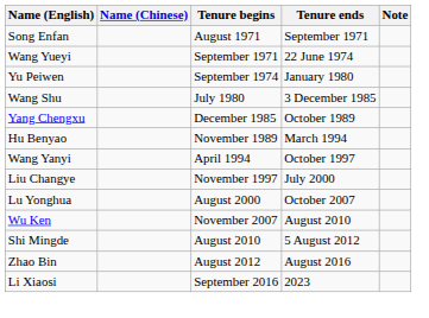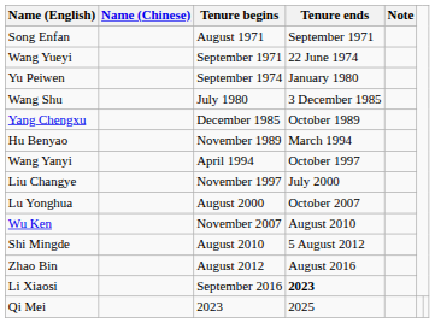Li Xiaosi | Tenure ends: normal -> bold
+ row: Qi Mei | 2023 | 2025
